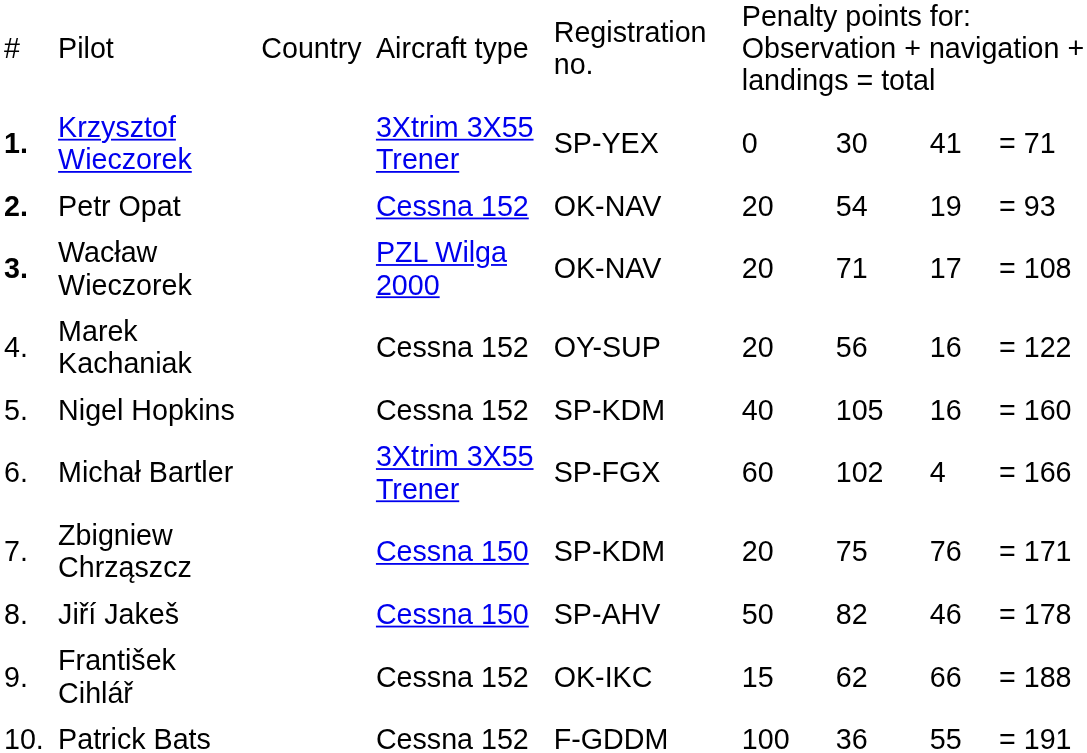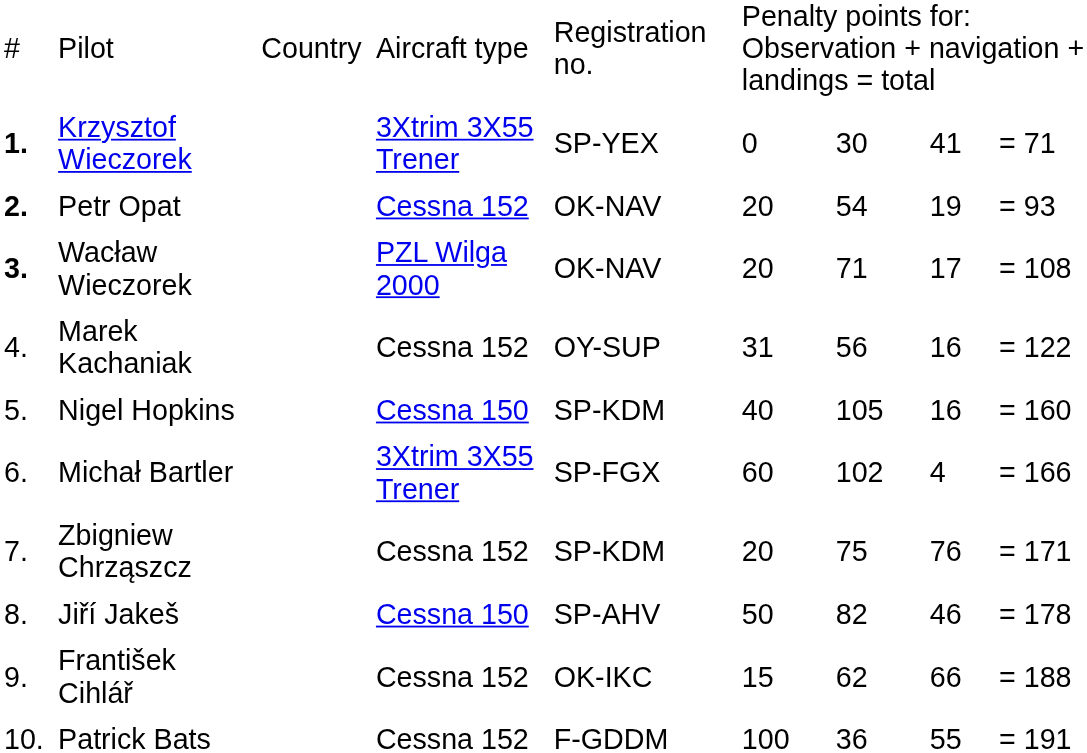Marek Kachaniak | column 6: 20 -> 31
Nigel Hopkins | column 4: Cessna 152 -> Cessna 150
Zbigniew Chrząszcz | column 4: Cessna 150 -> Cessna 152
